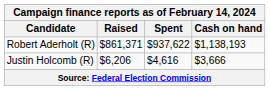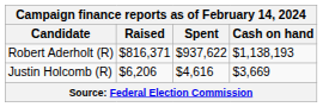Robert Aderholt (R) | Raised: $861,371 -> $816,371
Justin Holcomb (R) | Cash on hand: $3,666 -> $3,669
